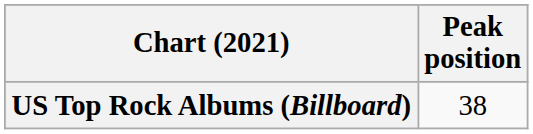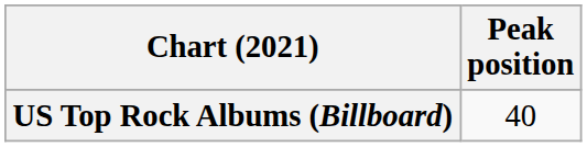US Top Rock Albums (Billboard) | Peak position: 38 -> 40
